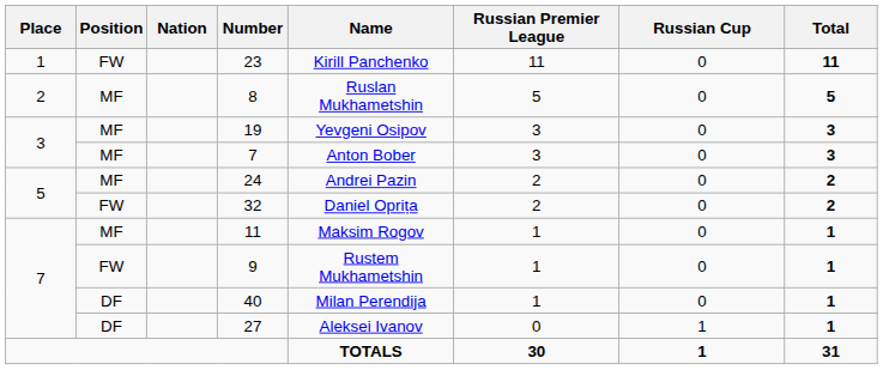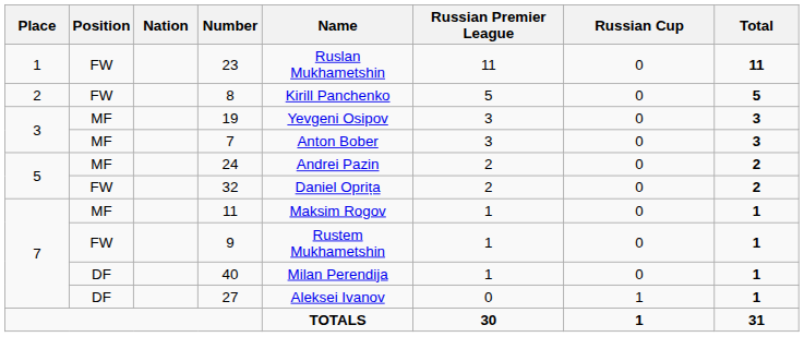23 | Name: Kirill Panchenko -> Ruslan Mukhametshin
8 | Position: MF -> FW
8 | Name: Ruslan Mukhametshin -> Kirill Panchenko
